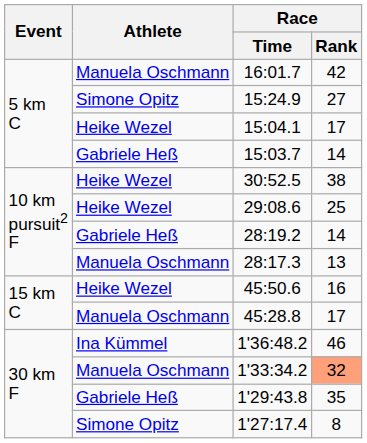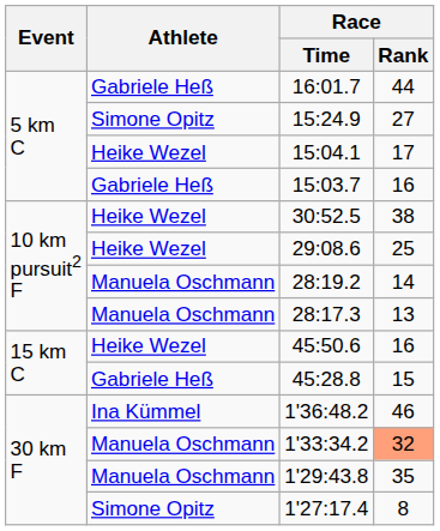16:01.7 | Athlete: Manuela Oschmann -> Gabriele Heß
16:01.7 | Race / Rank: 42 -> 44
15:03.7 | Race / Rank: 14 -> 16
28:19.2 | Athlete: Gabriele Heß -> Manuela Oschmann
45:28.8 | Athlete: Manuela Oschmann -> Gabriele Heß
45:28.8 | Race / Rank: 17 -> 15
1'29:43.8 | Athlete: Gabriele Heß -> Manuela Oschmann
